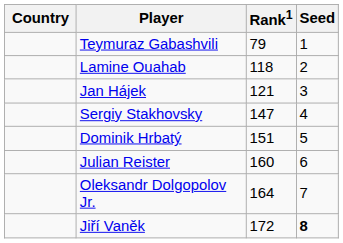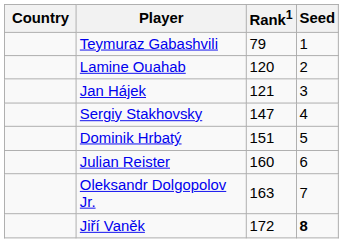Lamine Ouahab | Rank1: 118 -> 120
Oleksandr Dolgopolov Jr. | Rank1: 164 -> 163
